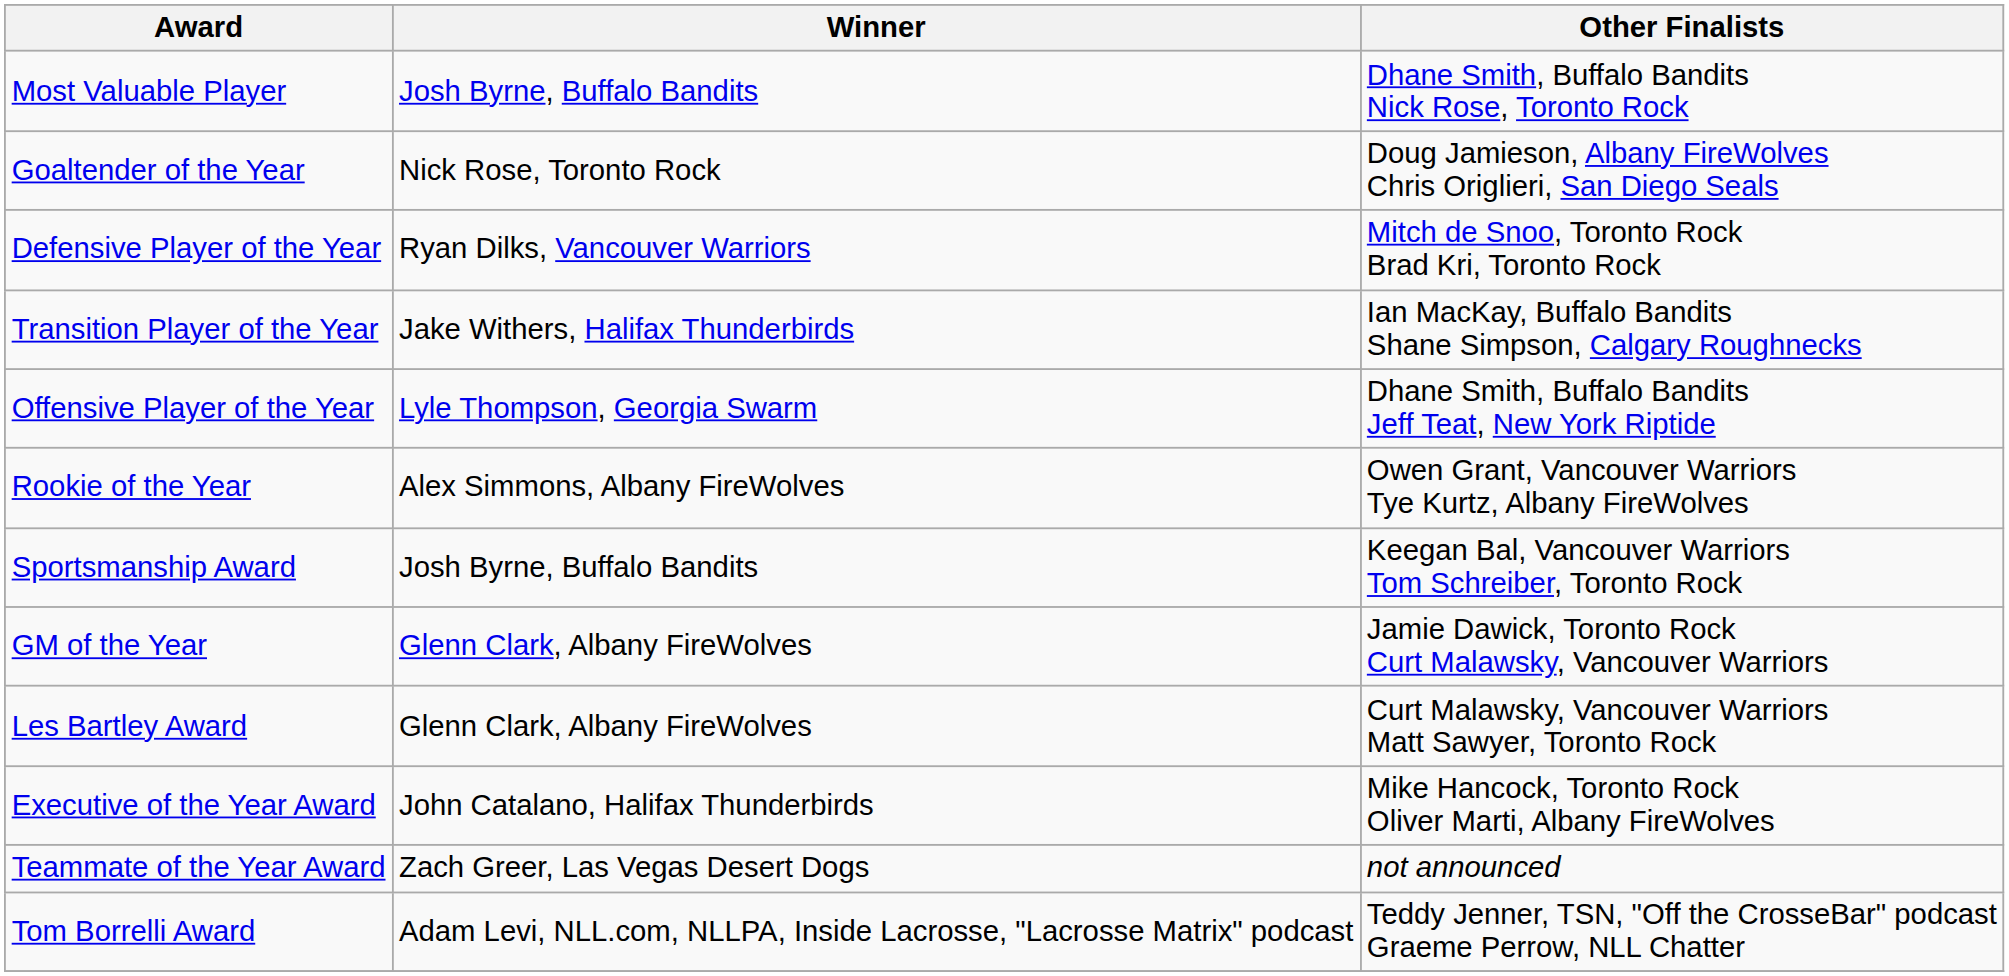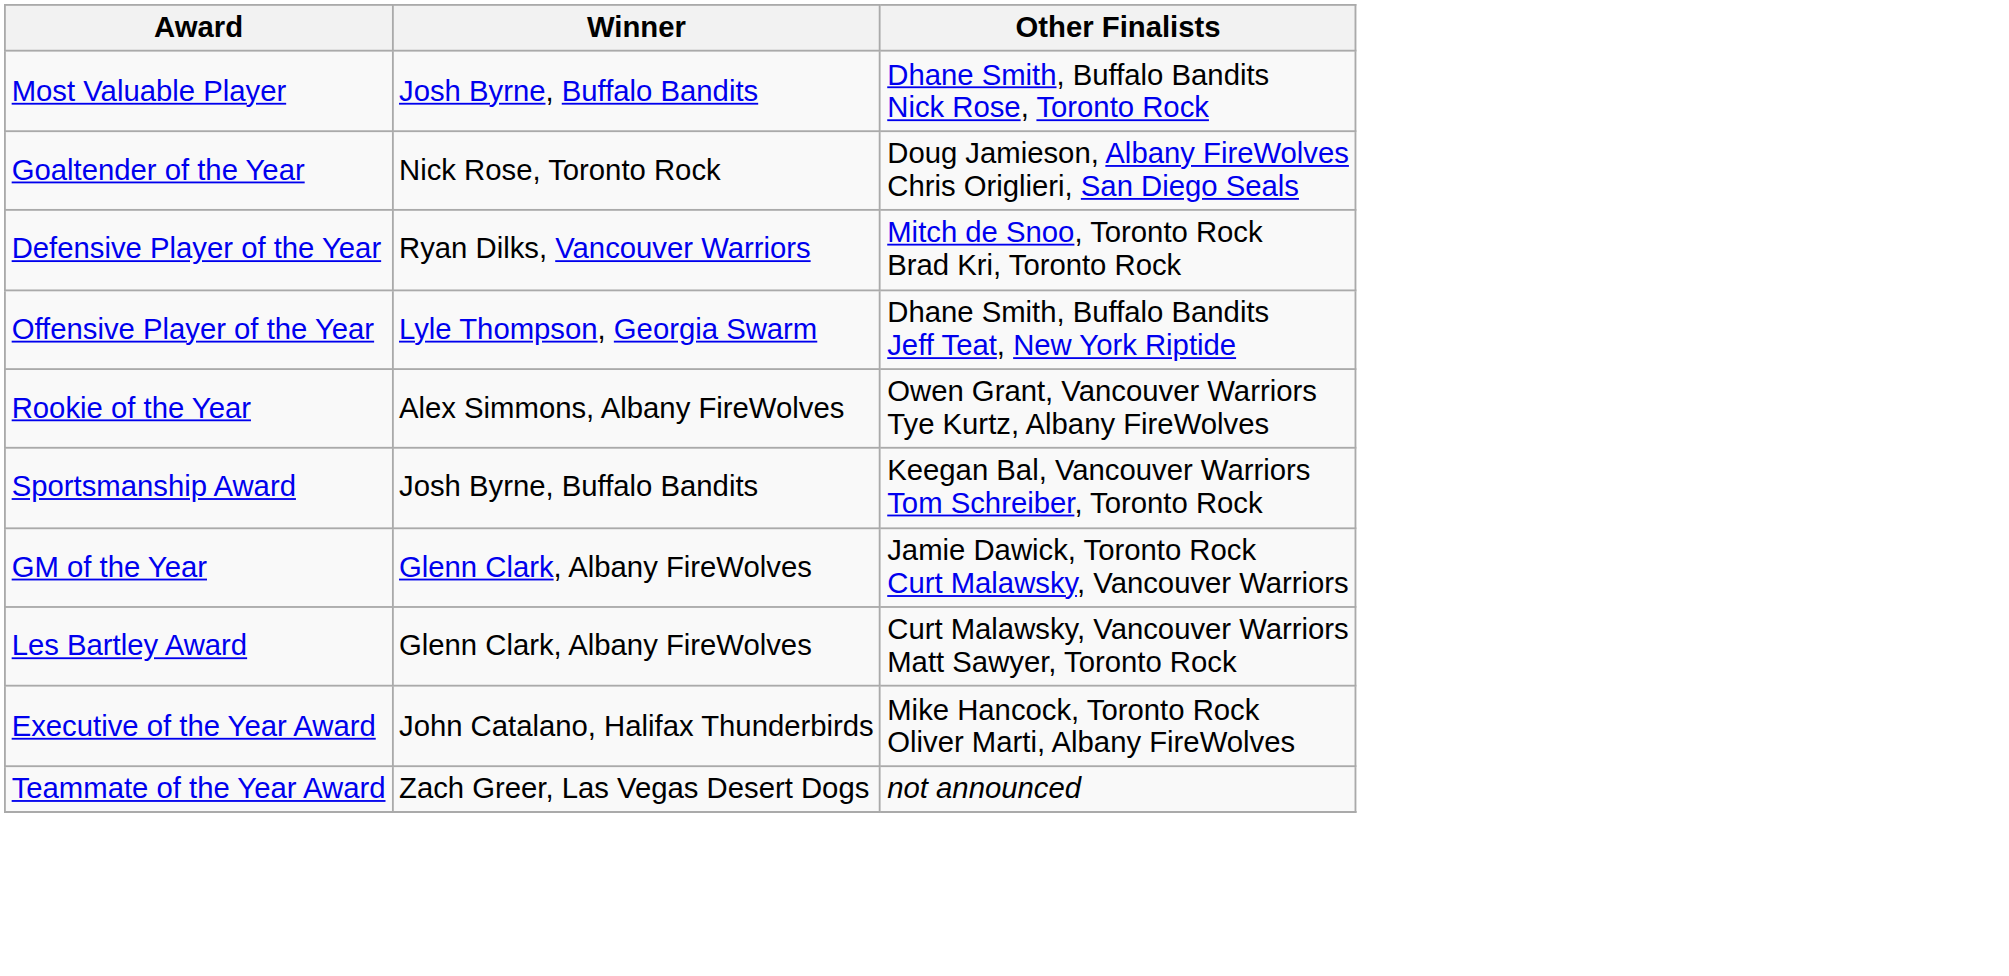- row: Transition Player of the Year | Jake Withers, Halifax Thunderbirds | Ian MacKay, Buffalo Bandits Shane Simpson, Calgary Roughnecks
- row: Tom Borrelli Award | Adam Levi, NLL.com, NLLPA, Inside Lacrosse, "Lacrosse Matrix" podcast | Teddy Jenner, TSN, "Off the CrosseBar" podcast Graeme Perrow, NLL Chatter
